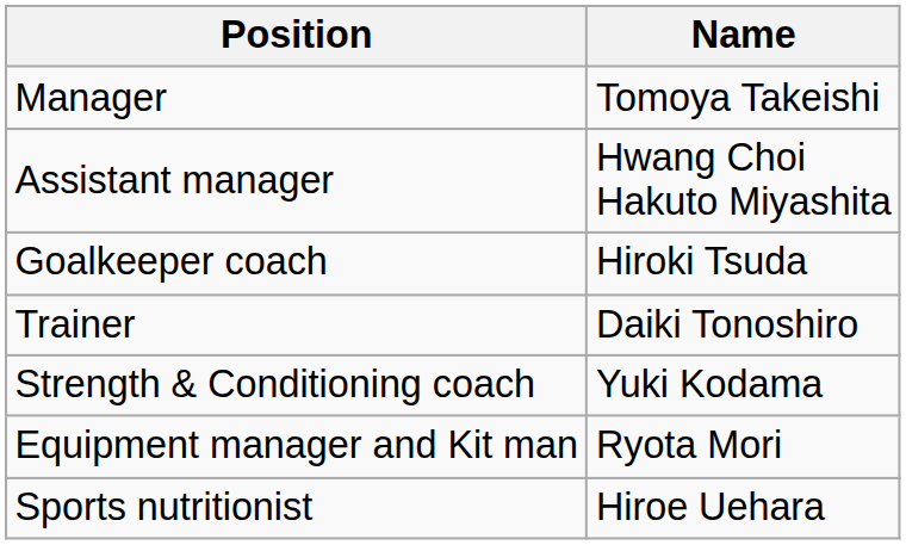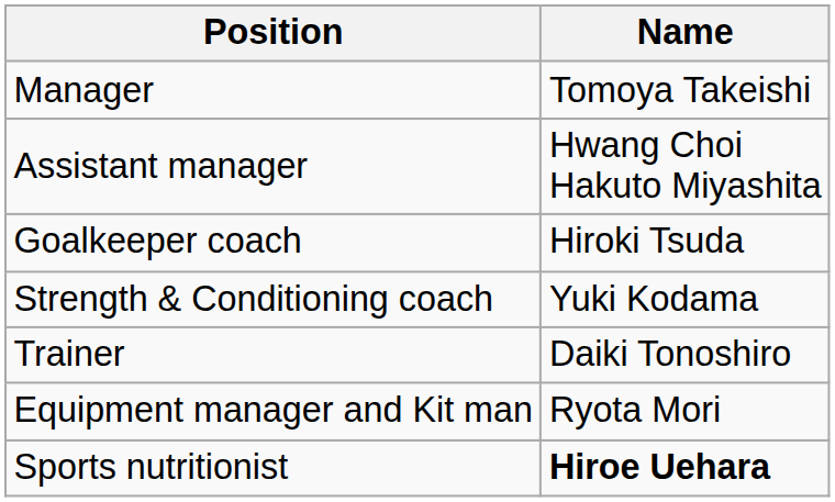rows swapped: Trainer <-> Strength & Conditioning coach
Sports nutritionist | Name: normal -> bold
